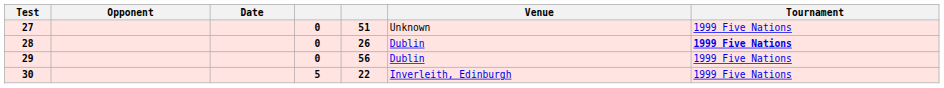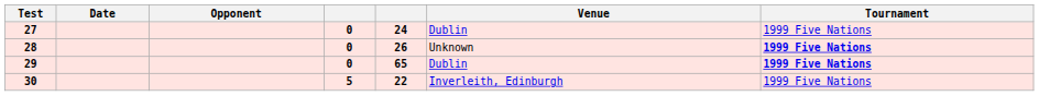columns swapped: Date <-> Opponent
27 | column 5: 51 -> 24
27 | Venue: Unknown -> Dublin
28 | Venue: Dublin -> Unknown
29 | column 5: 56 -> 65
29 | Tournament: normal -> bold
